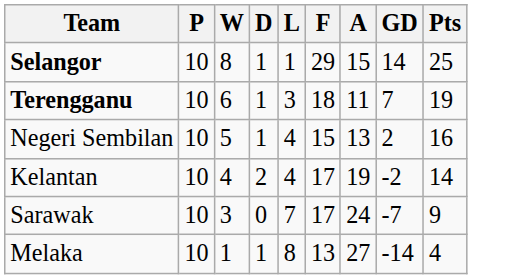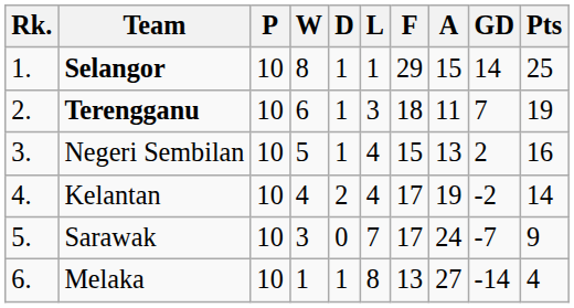+ column: Rk. | 1. | 2. | 3. | 4. | 5. | 6.
